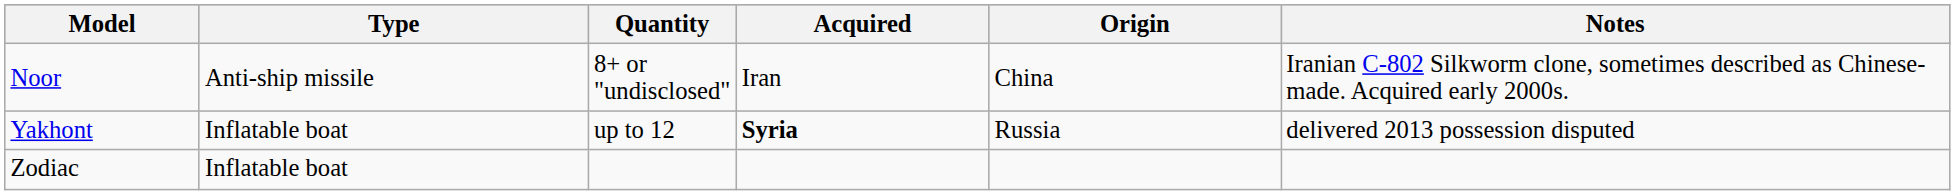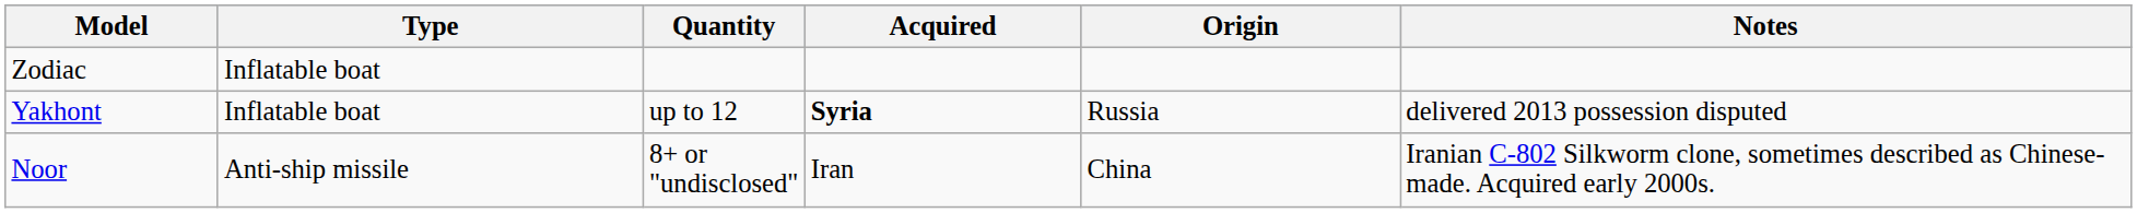rows swapped: Noor <-> Zodiac
